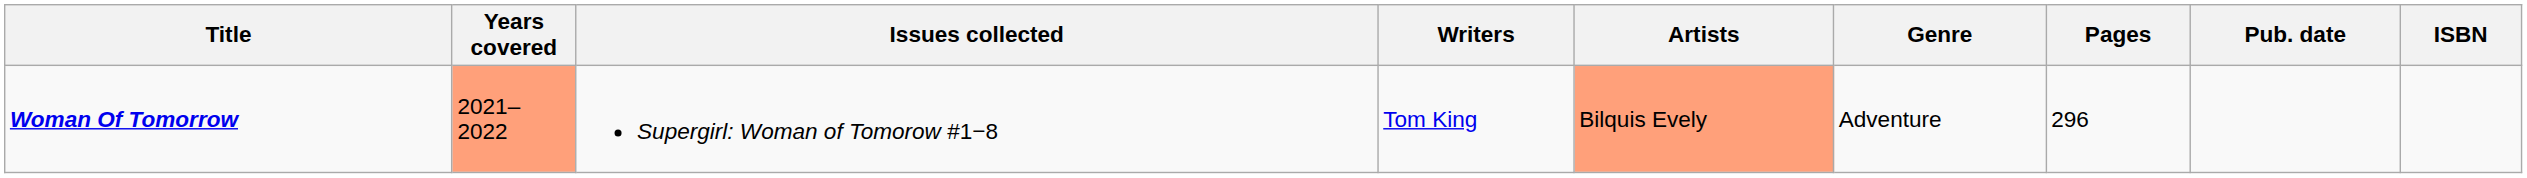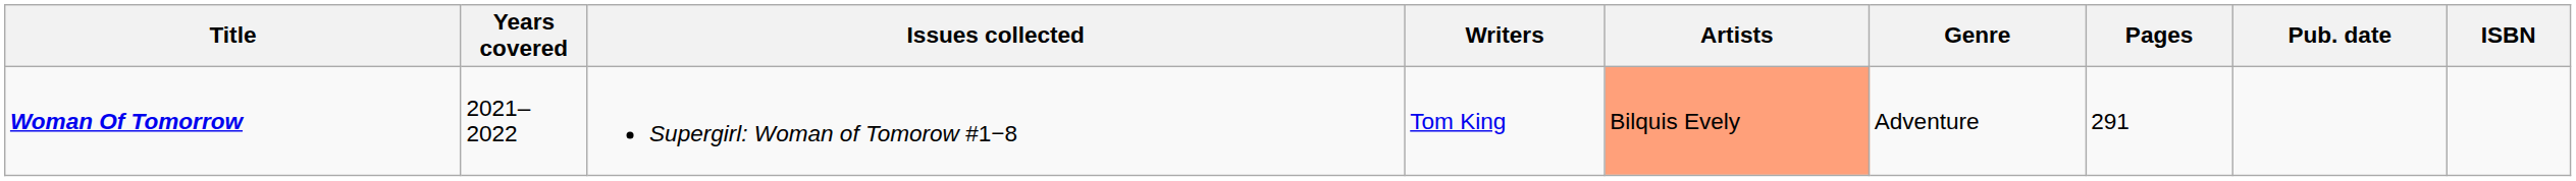Woman Of Tomorrow | Years covered: lightsalmon background -> no background
Woman Of Tomorrow | Pages: 296 -> 291
